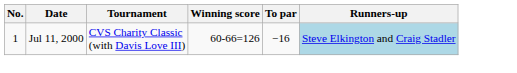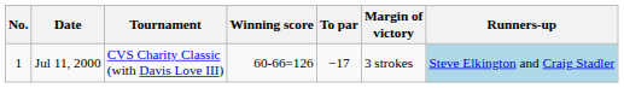+ column: Margin of victory | 3 strokes
Jul 11, 2000 | To par: −16 -> −17
